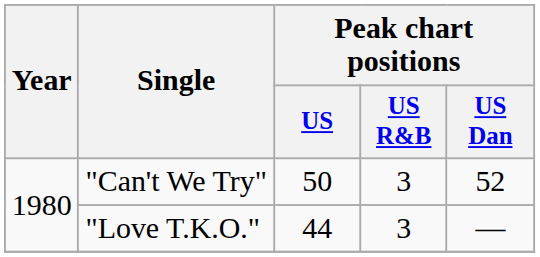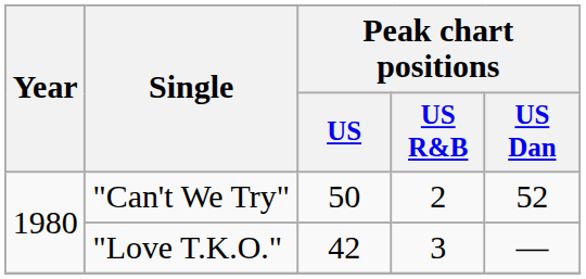"Can't We Try" | Peak chart positions / US R&B: 3 -> 2
"Love T.K.O." | Peak chart positions / US: 44 -> 42
